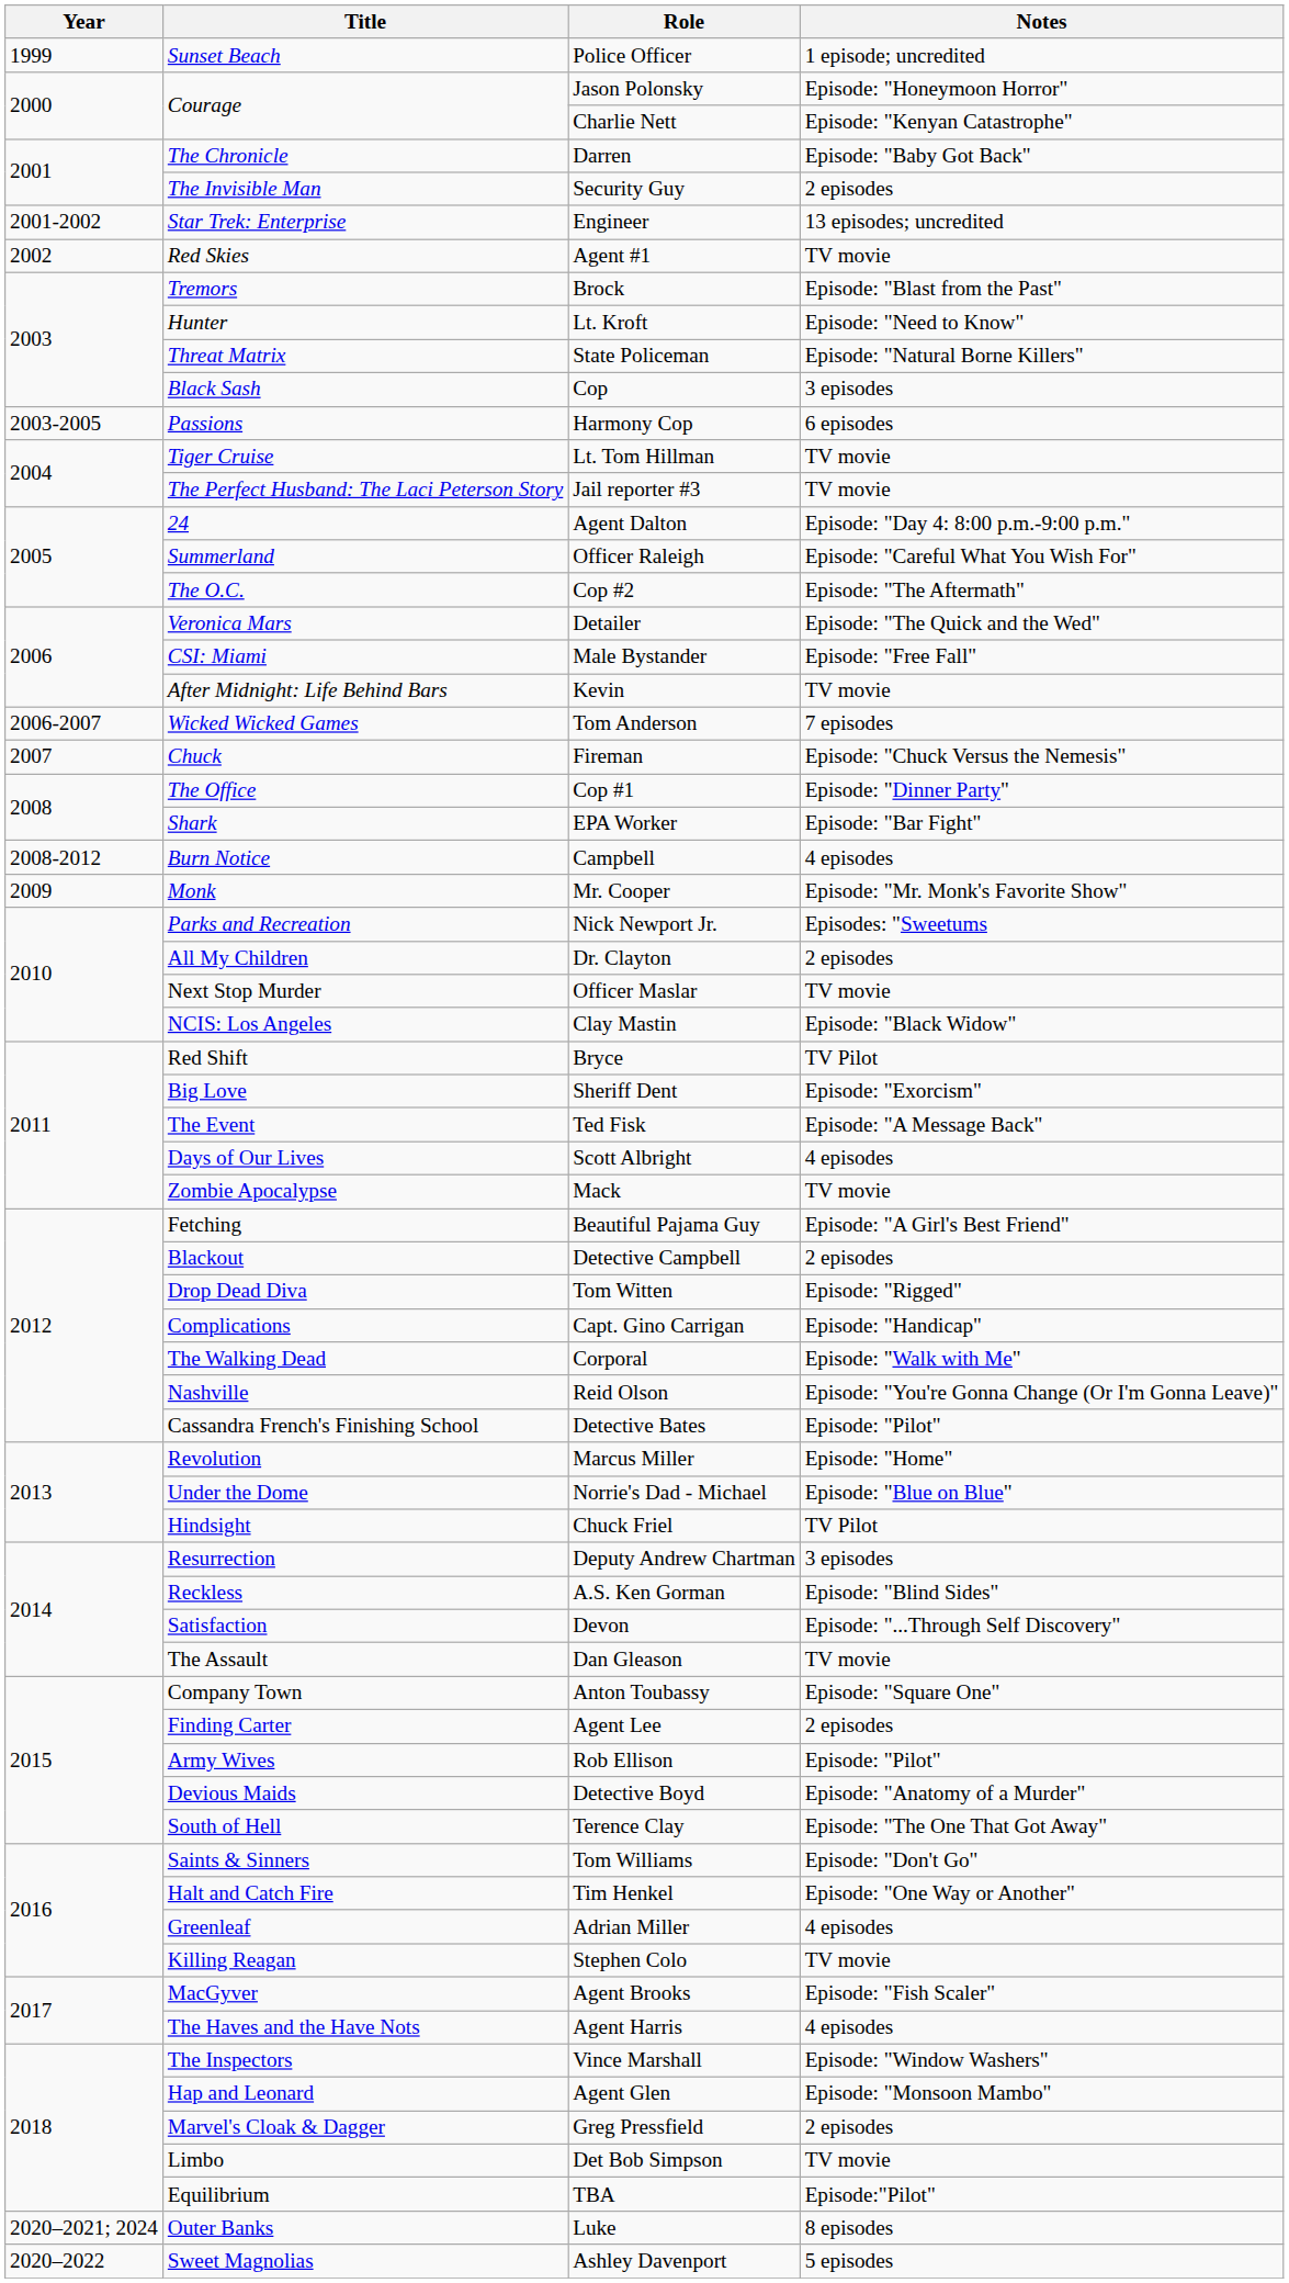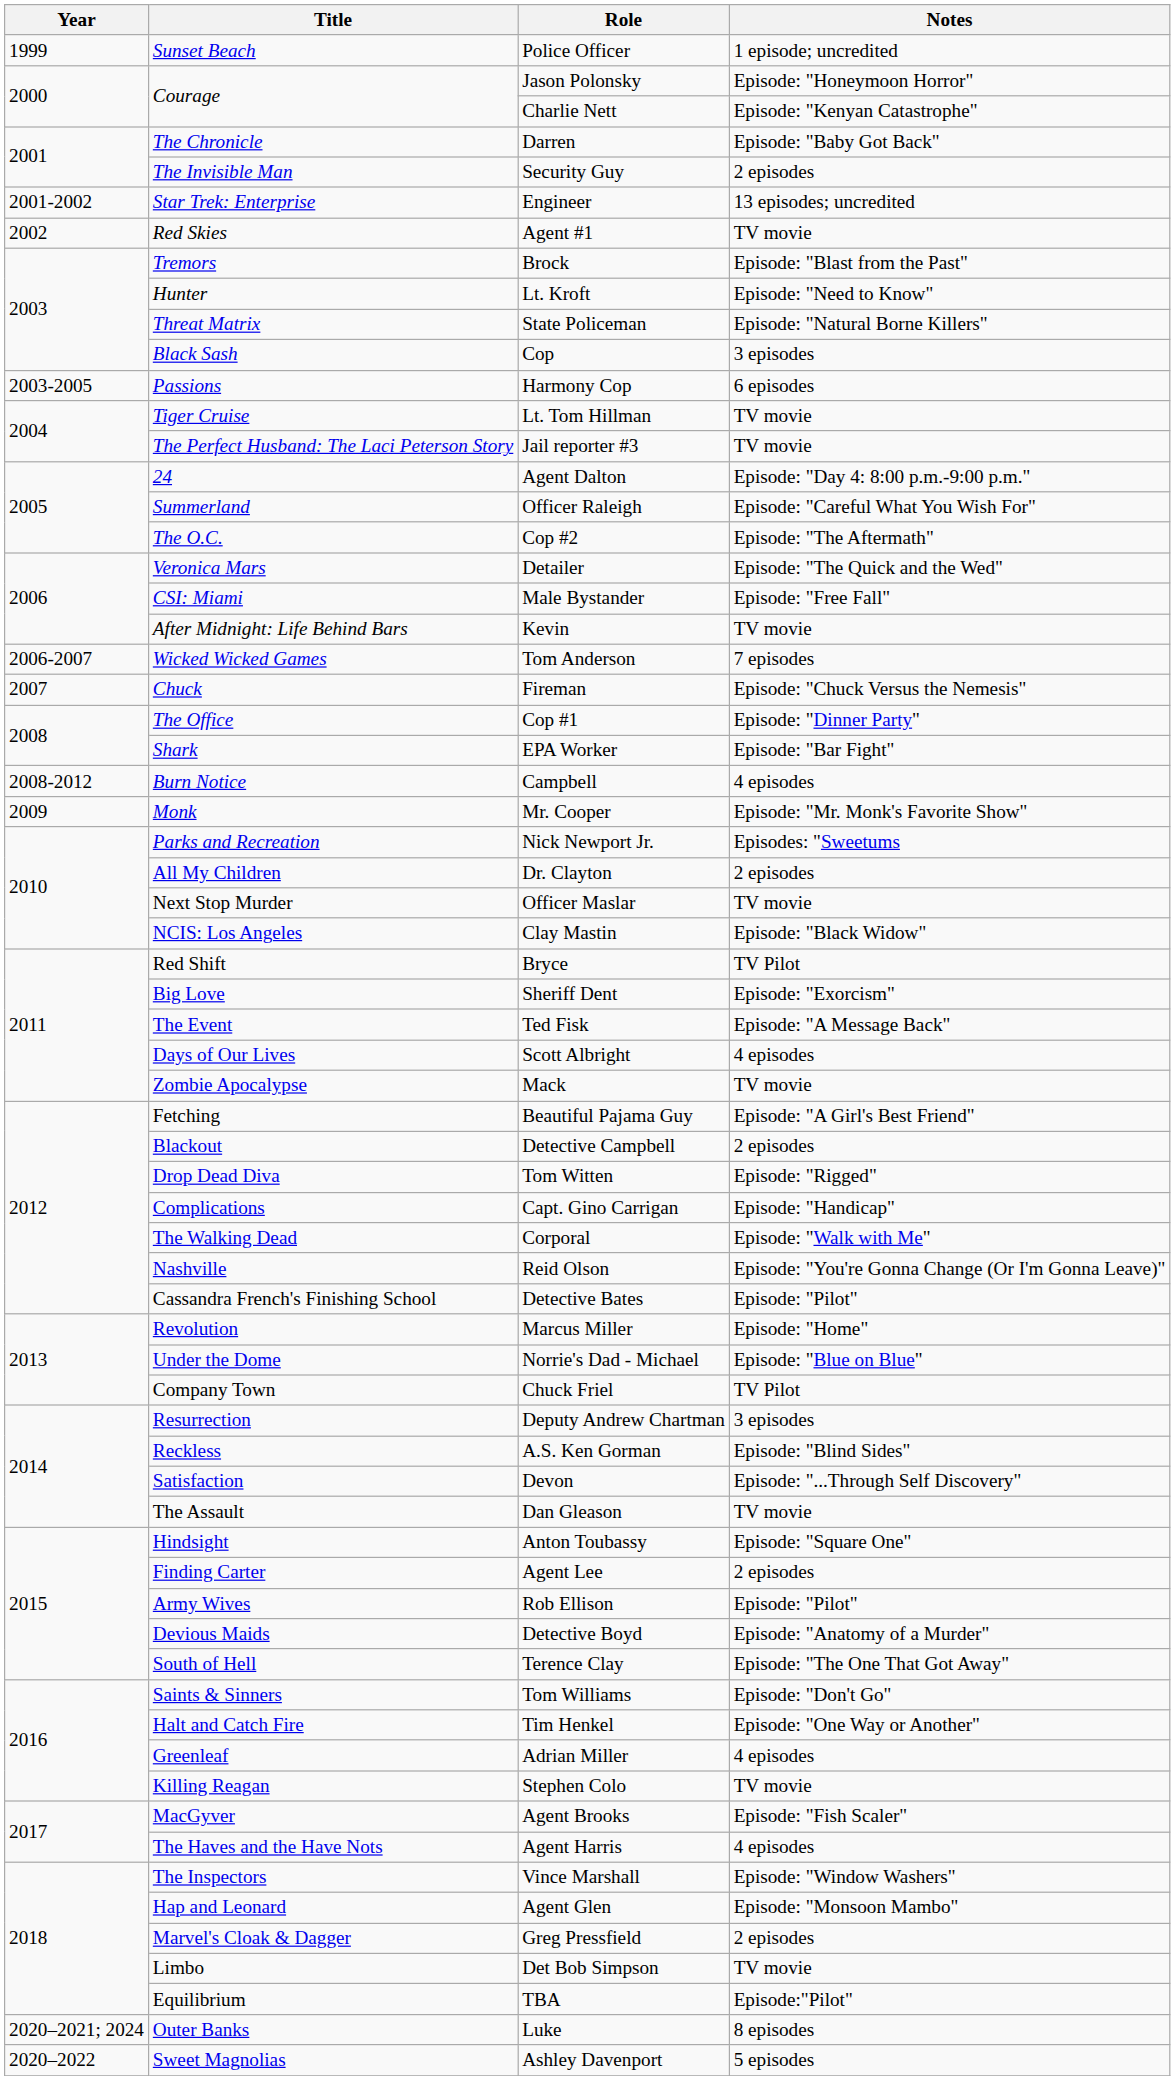Chuck Friel | Title: Hindsight -> Company Town
Anton Toubassy | Title: Company Town -> Hindsight
